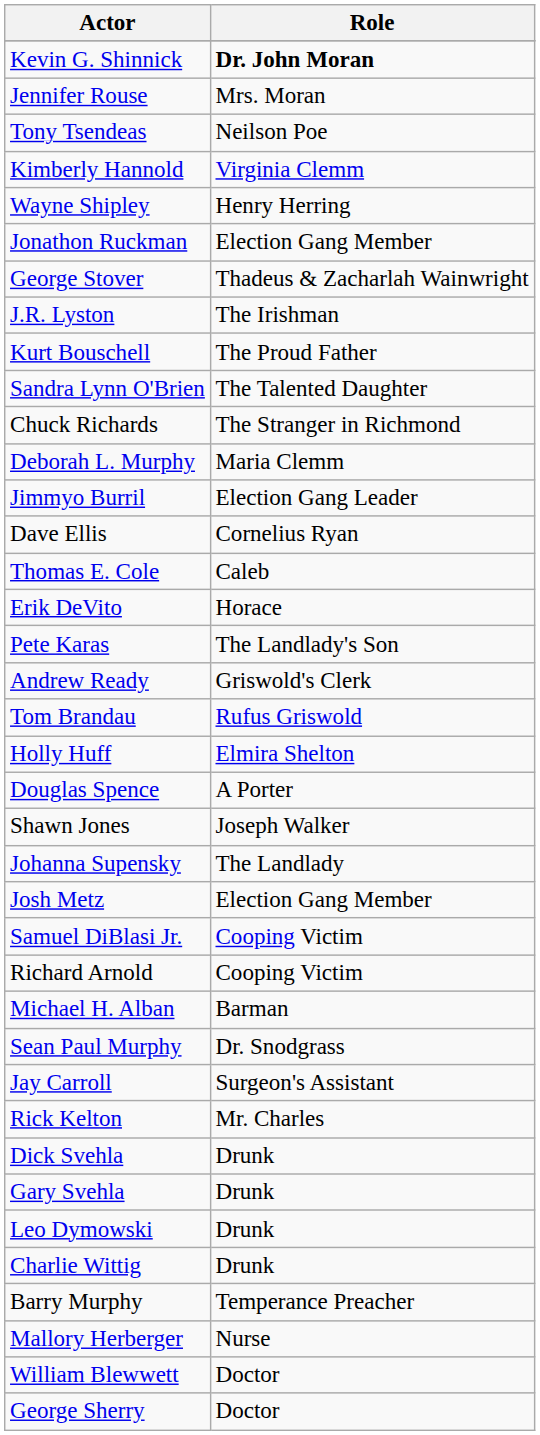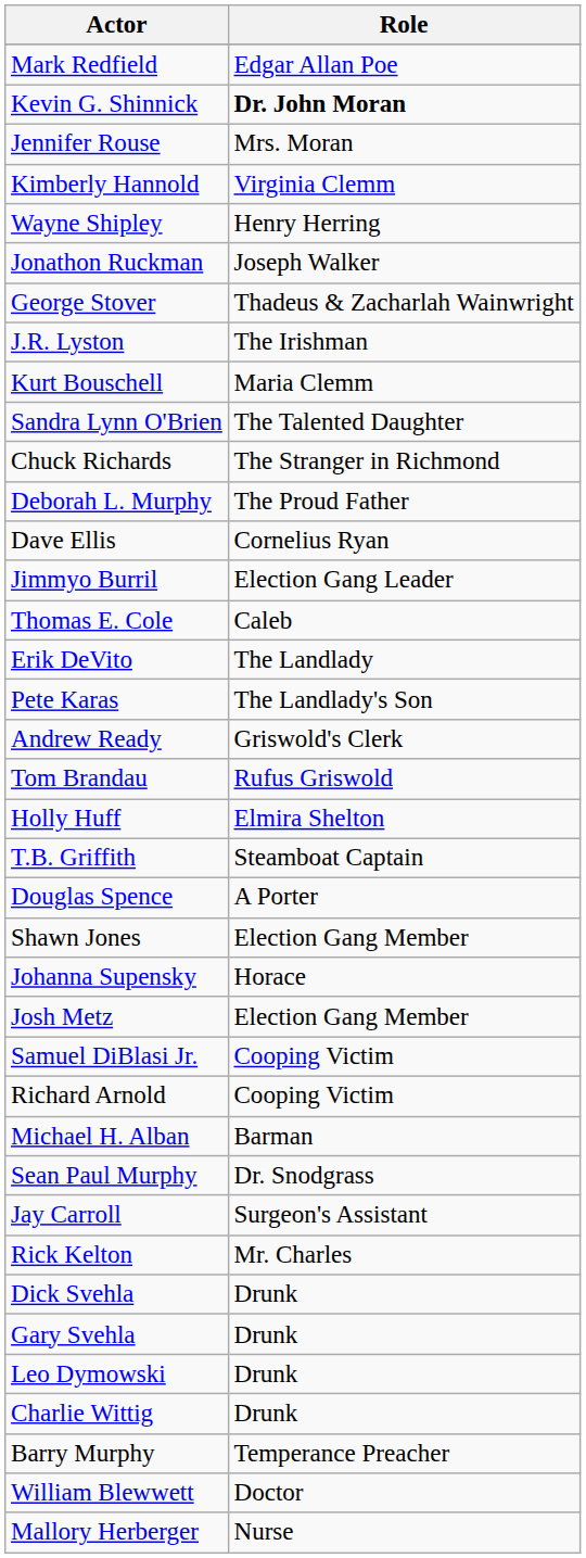+ row: Mark Redfield | Edgar Allan Poe
- row: Tony Tsendeas | Neilson Poe
Jonathon Ruckman | Role: Election Gang Member -> Joseph Walker
Kurt Bouschell | Role: The Proud Father -> Maria Clemm
Deborah L. Murphy | Role: Maria Clemm -> The Proud Father
rows swapped: Dave Ellis <-> Jimmyo Burril
Erik DeVito | Role: Horace -> The Landlady
+ row: T.B. Griffith | Steamboat Captain
Shawn Jones | Role: Joseph Walker -> Election Gang Member
Johanna Supensky | Role: The Landlady -> Horace
rows swapped: Mallory Herberger <-> William Blewwett
- row: George Sherry | Doctor
